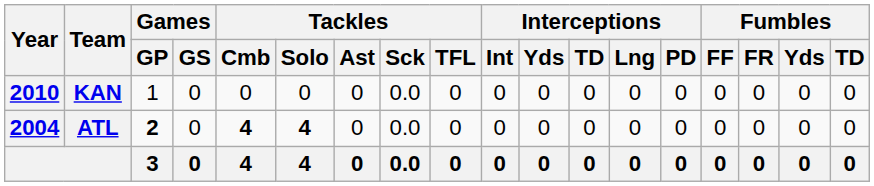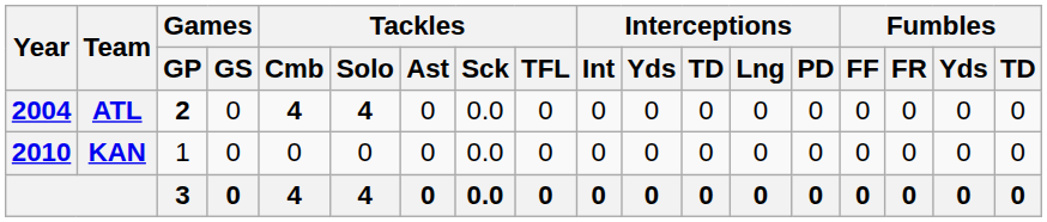rows swapped: ATL <-> KAN
